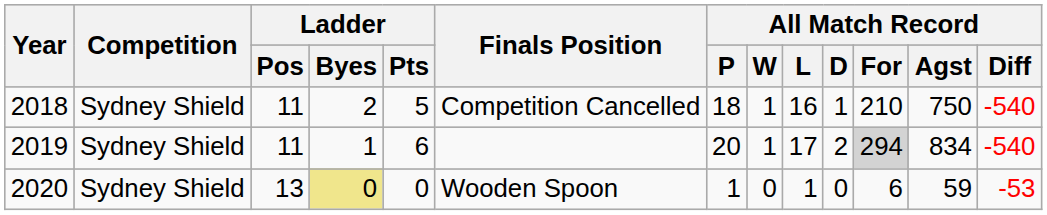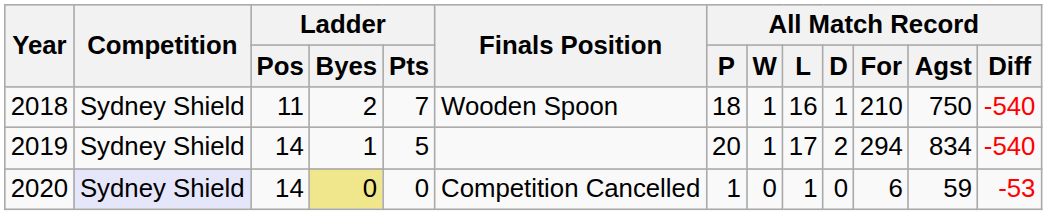2018 | Ladder / Pts: 5 -> 7
2018 | Finals Position: Competition Cancelled -> Wooden Spoon
2019 | Ladder / Pos: 11 -> 14
2019 | Ladder / Pts: 6 -> 5
2019 | All Match Record / For: lightgrey background -> no background
2020 | Competition: no background -> lavender background
2020 | Ladder / Pos: 13 -> 14
2020 | Finals Position: Wooden Spoon -> Competition Cancelled
